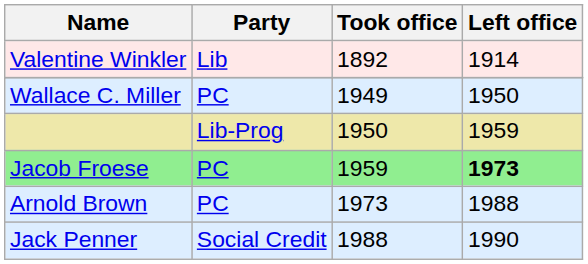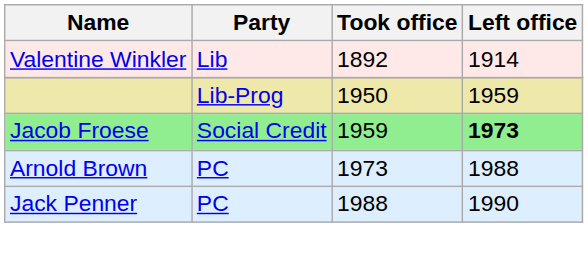- row: Wallace C. Miller | PC | 1949 | 1950
Jacob Froese | Party: PC -> Social Credit
Jack Penner | Party: Social Credit -> PC
